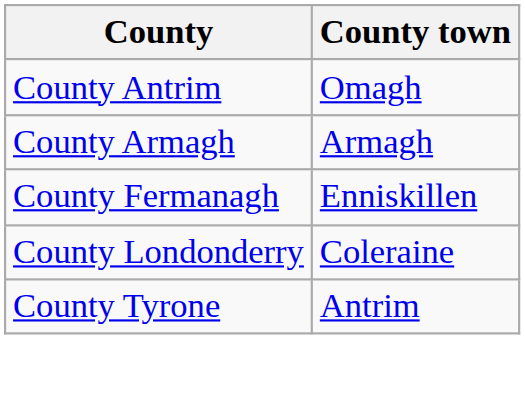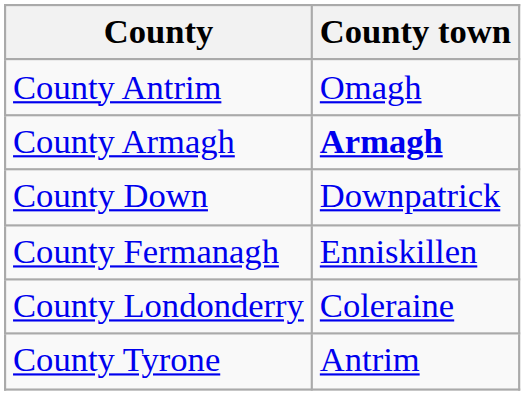County Armagh | County town: normal -> bold
+ row: County Down | Downpatrick
